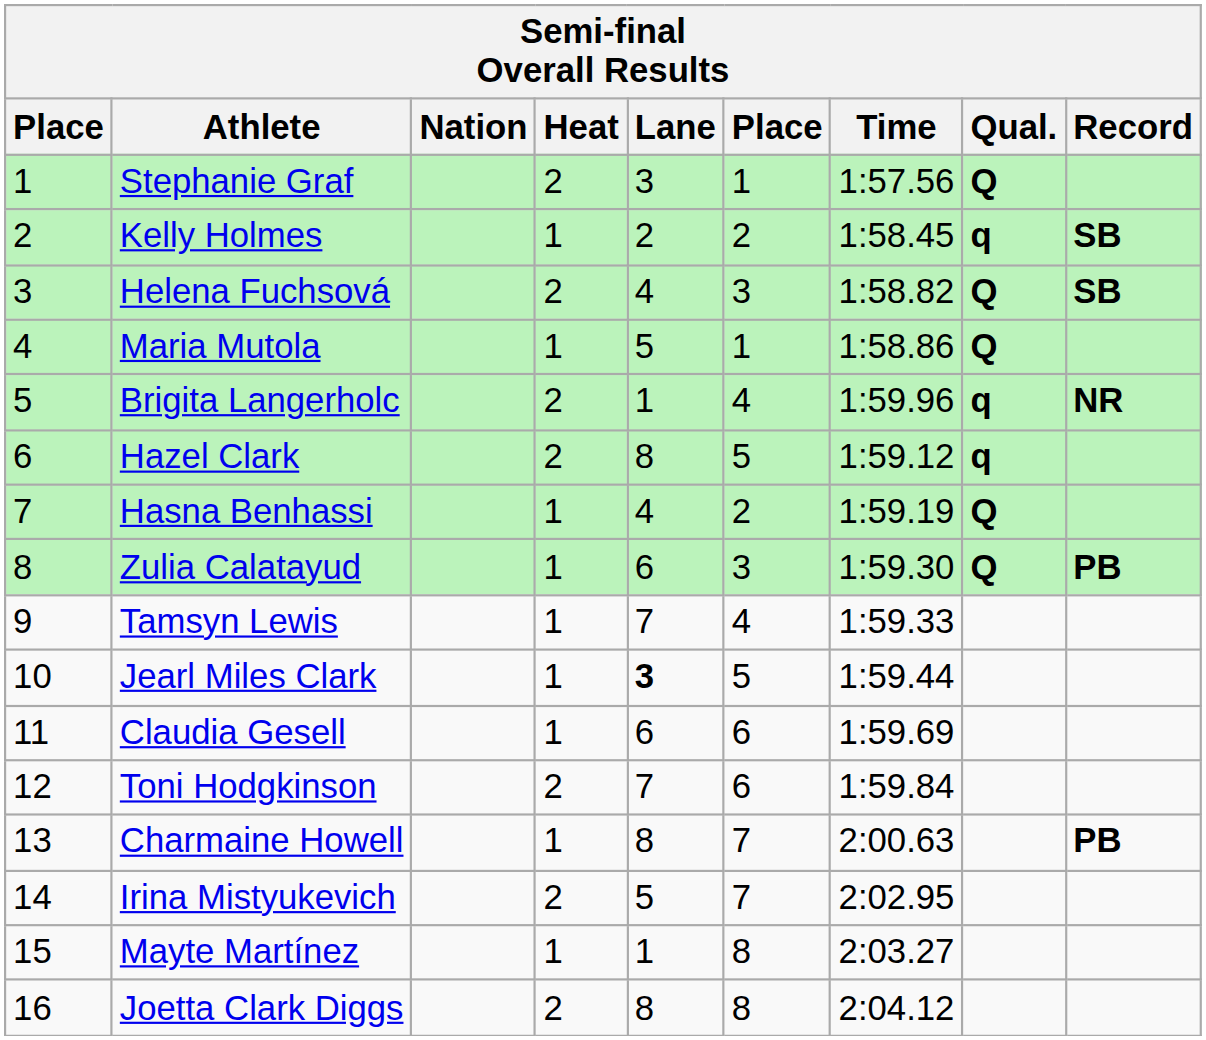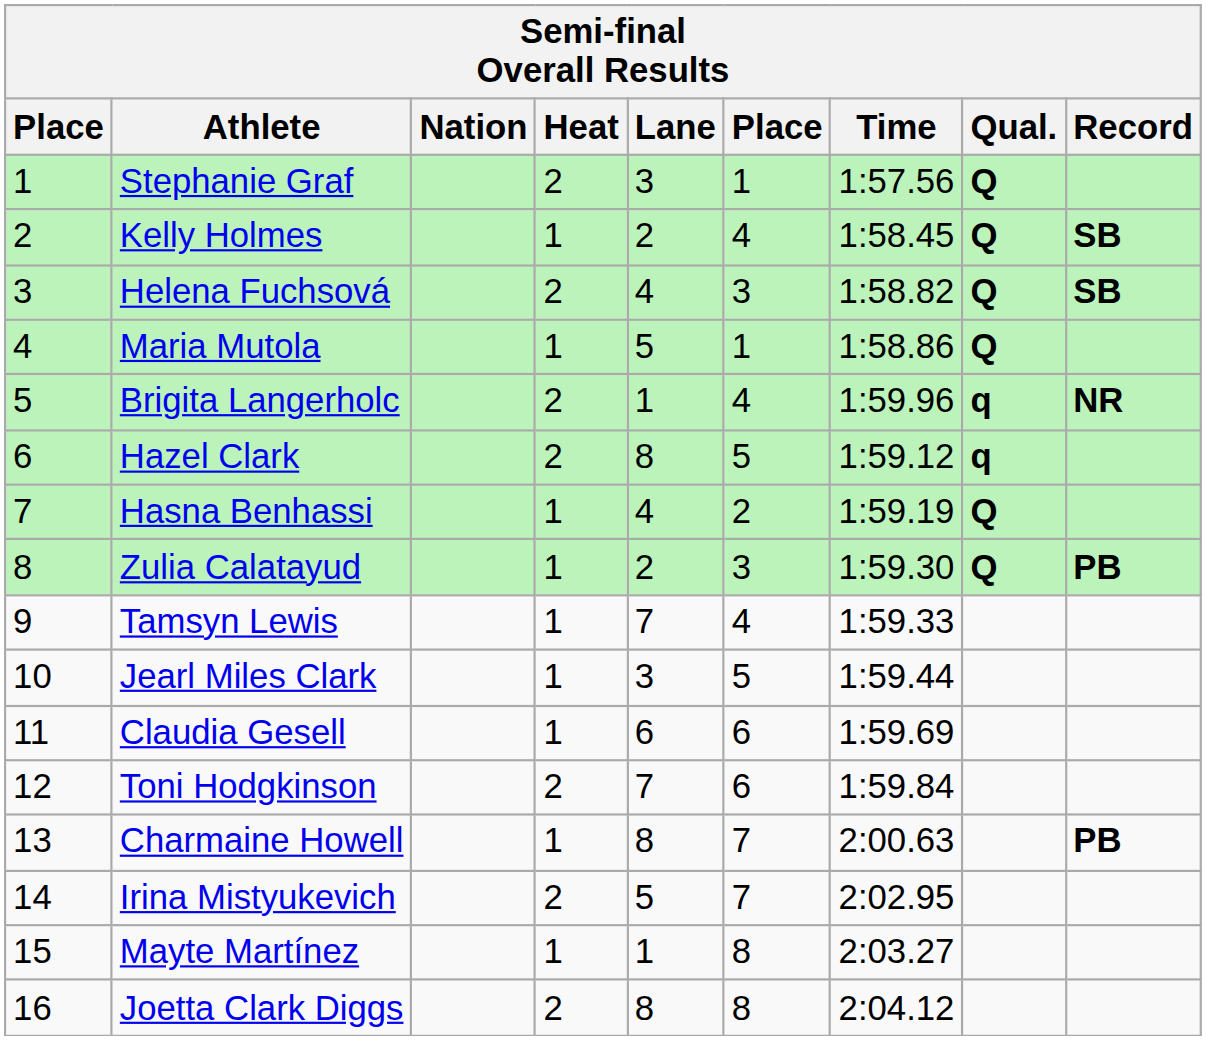Kelly Holmes | column 6: 2 -> 4
Kelly Holmes | Qual.: q -> Q
Zulia Calatayud | Lane: 6 -> 2
Jearl Miles Clark | Lane: bold -> normal
